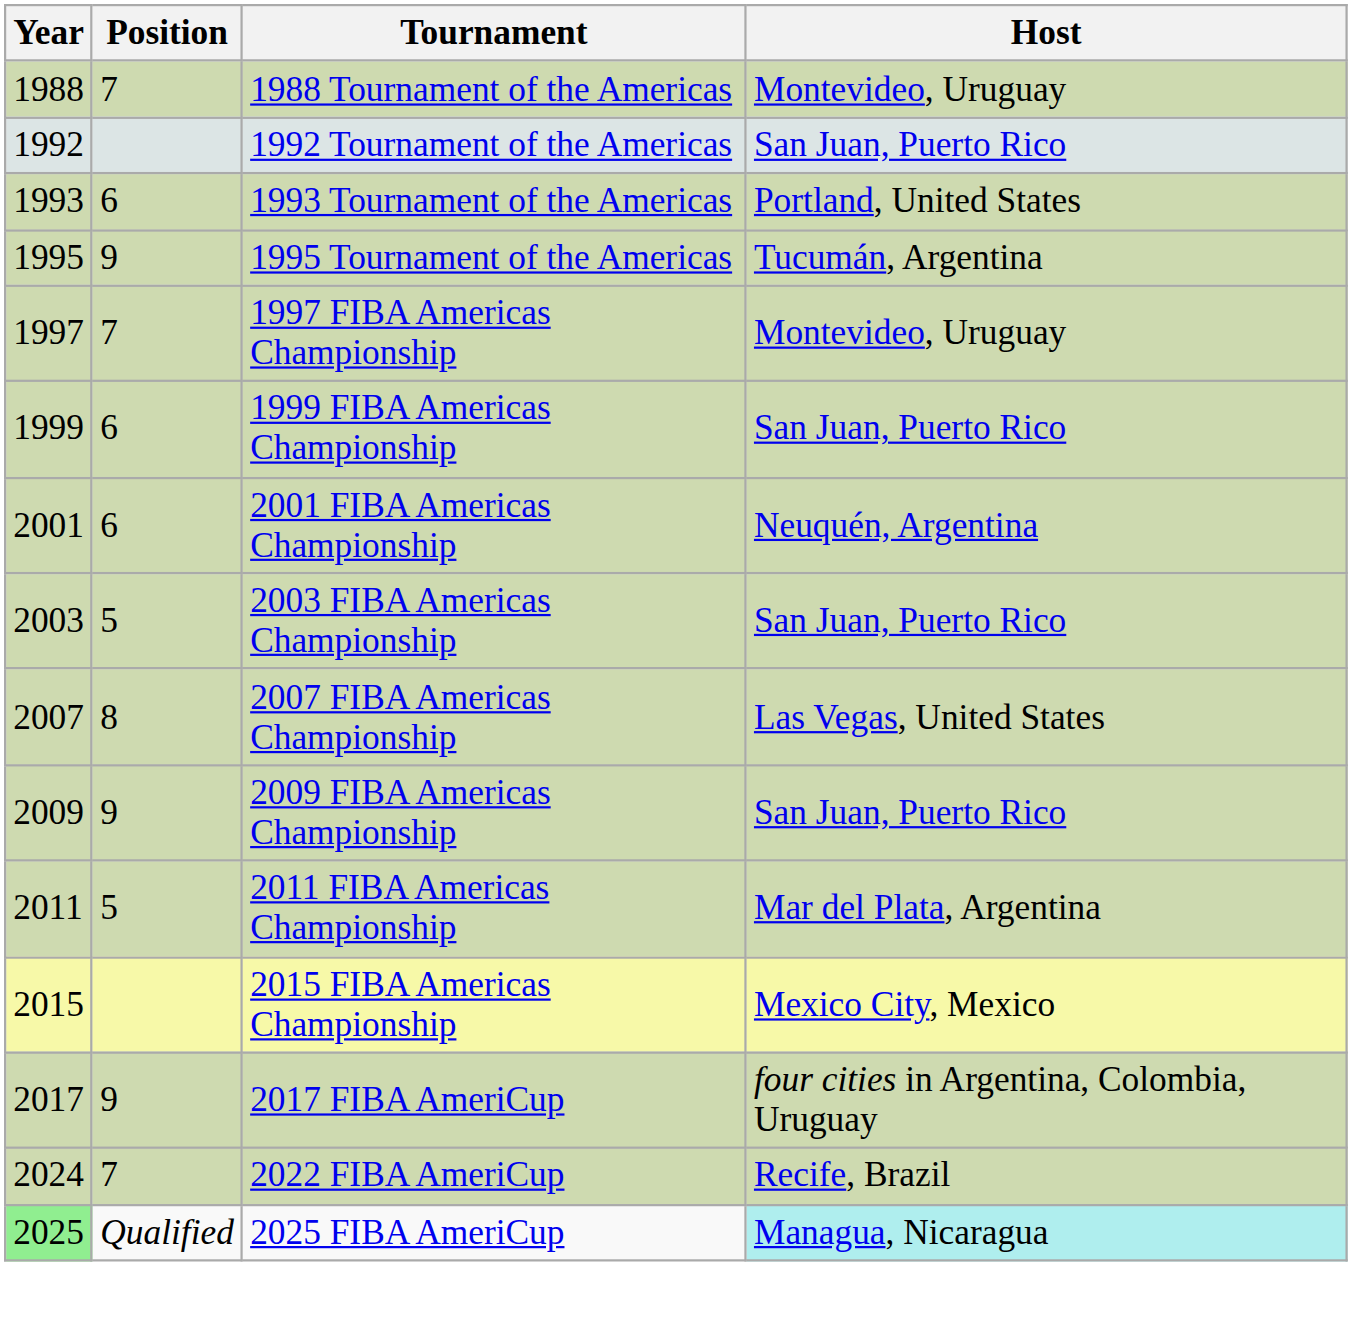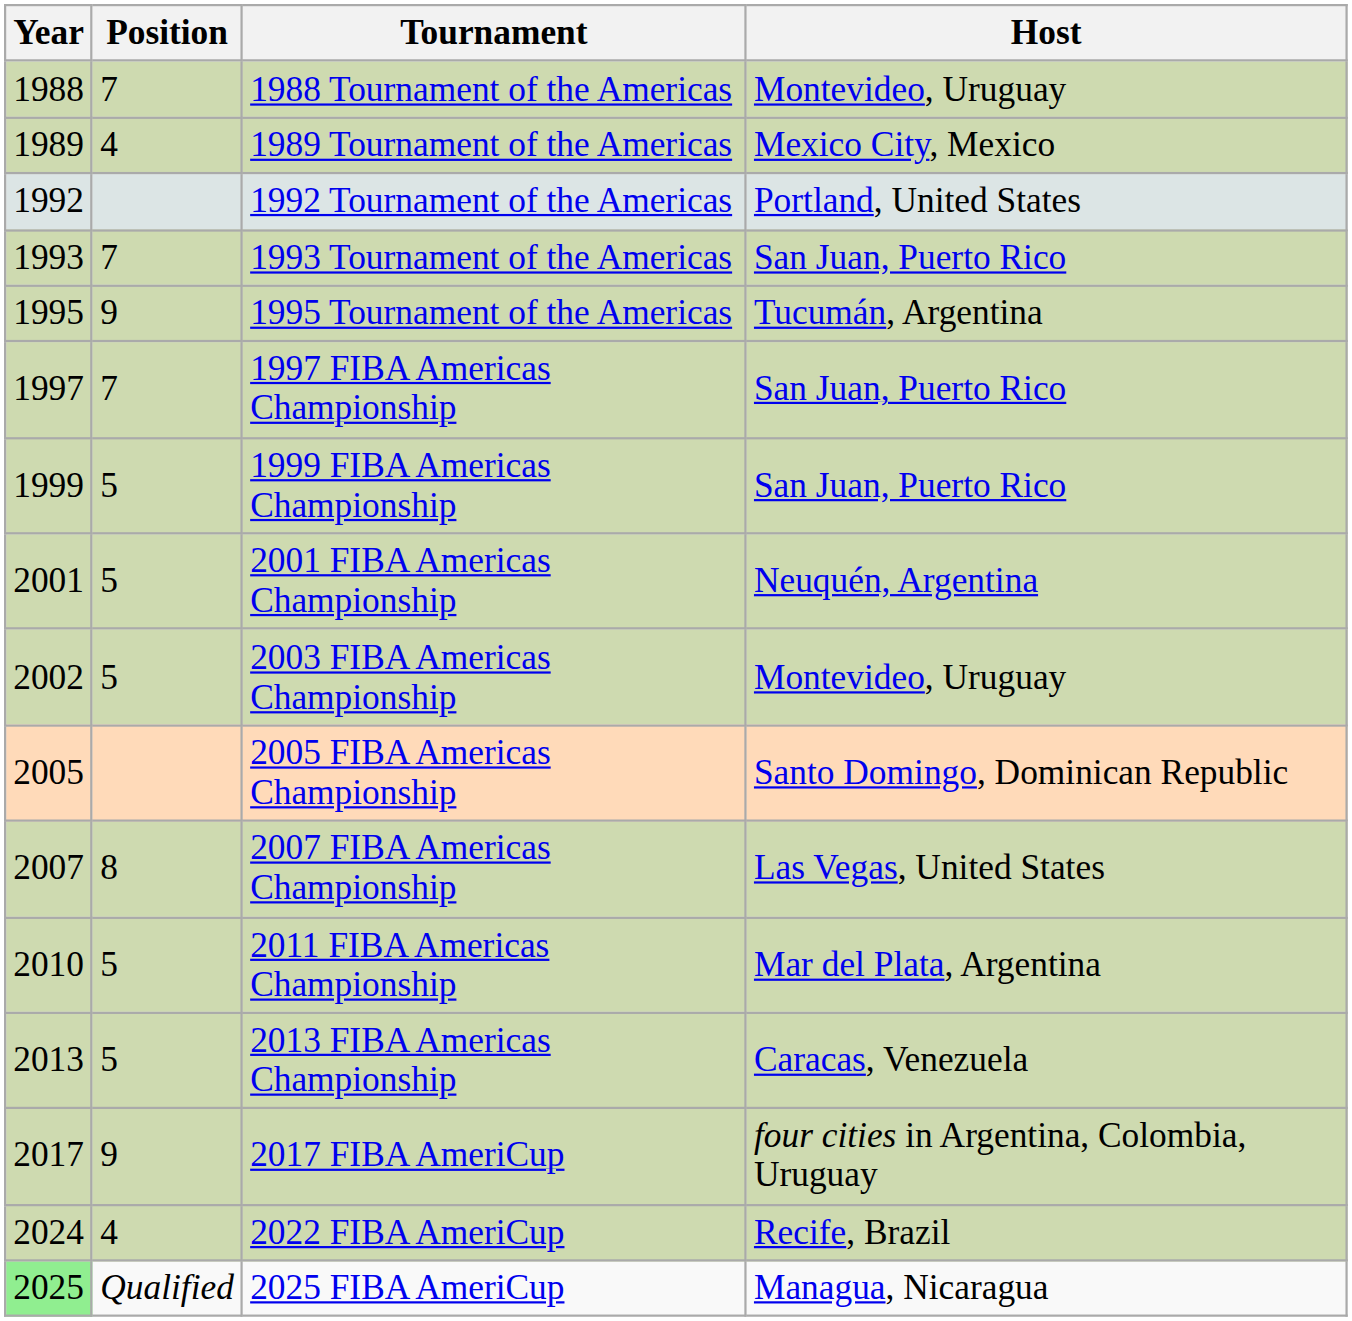+ row: 1989 | 4 | 1989 Tournament of the Americas | Mexico City, Mexico
1992 Tournament of the Americas | Host: San Juan, Puerto Rico -> Portland, United States
1993 Tournament of the Americas | Position: 6 -> 7
1993 Tournament of the Americas | Host: Portland, United States -> San Juan, Puerto Rico
1997 FIBA Americas Championship | Host: Montevideo, Uruguay -> San Juan, Puerto Rico
1999 FIBA Americas Championship | Position: 6 -> 5
2001 FIBA Americas Championship | Position: 6 -> 5
2003 FIBA Americas Championship | Year: 2003 -> 2002
2003 FIBA Americas Championship | Host: San Juan, Puerto Rico -> Montevideo, Uruguay
+ row: 2005 | 2005 FIBA Americas Championship | Santo Domingo, Dominican Republic
- row: 2009 | 9 | 2009 FIBA Americas Championship | San Juan, Puerto Rico
2011 FIBA Americas Championship | Year: 2011 -> 2010
+ row: 2013 | 5 | 2013 FIBA Americas Championship | Caracas, Venezuela
- row: 2015 | 2015 FIBA Americas Championship | Mexico City, Mexico
2022 FIBA AmeriCup | Position: 7 -> 4
2025 FIBA AmeriCup | Host: paleturquoise background -> no background
